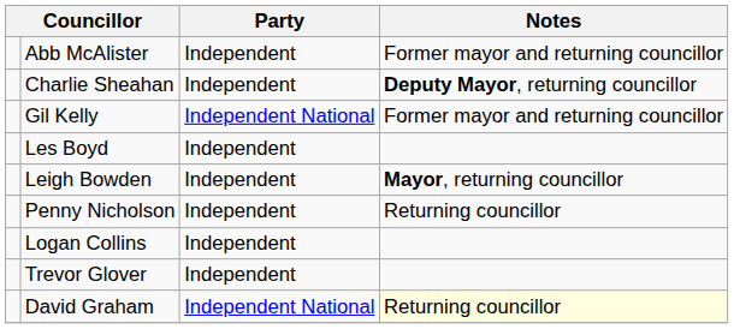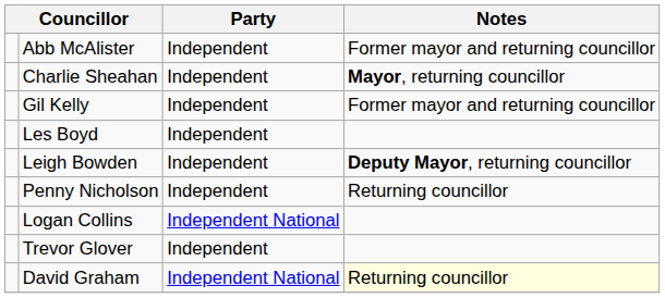Charlie Sheahan | Notes: Deputy Mayor, returning councillor -> Mayor, returning councillor
Gil Kelly | Party: Independent National -> Independent
Leigh Bowden | Notes: Mayor, returning councillor -> Deputy Mayor, returning councillor
Logan Collins | Party: Independent -> Independent National
